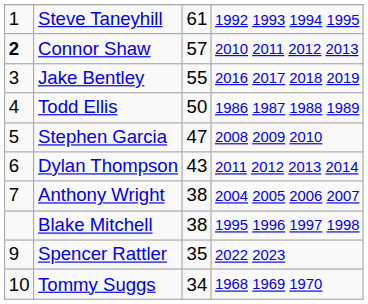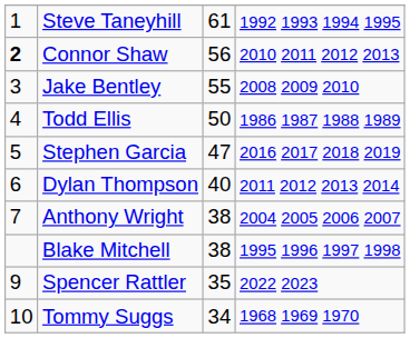Connor Shaw | column 3: 57 -> 56
Jake Bentley | column 4: 2016 2017 2018 2019 -> 2008 2009 2010
Stephen Garcia | column 4: 2008 2009 2010 -> 2016 2017 2018 2019
Dylan Thompson | column 3: 43 -> 40
